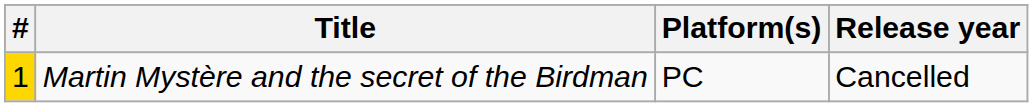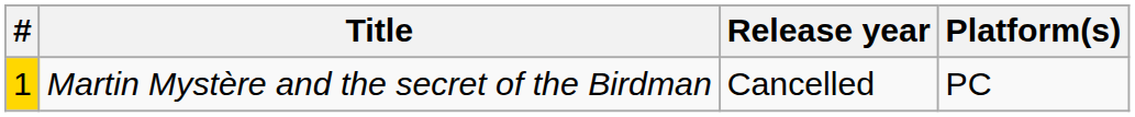columns swapped: Release year <-> Platform(s)
